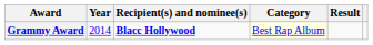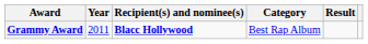Grammy Award | Year: 2014 -> 2011
Grammy Award | Category: lightyellow background -> no background
